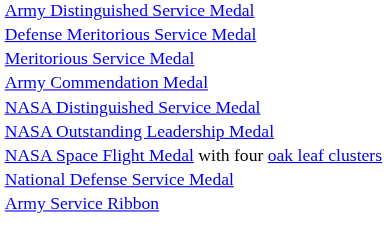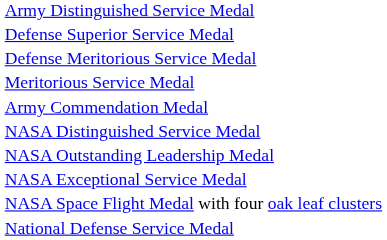+ row: Defense Superior Service Medal
+ row: NASA Exceptional Service Medal
- row: Army Service Ribbon
